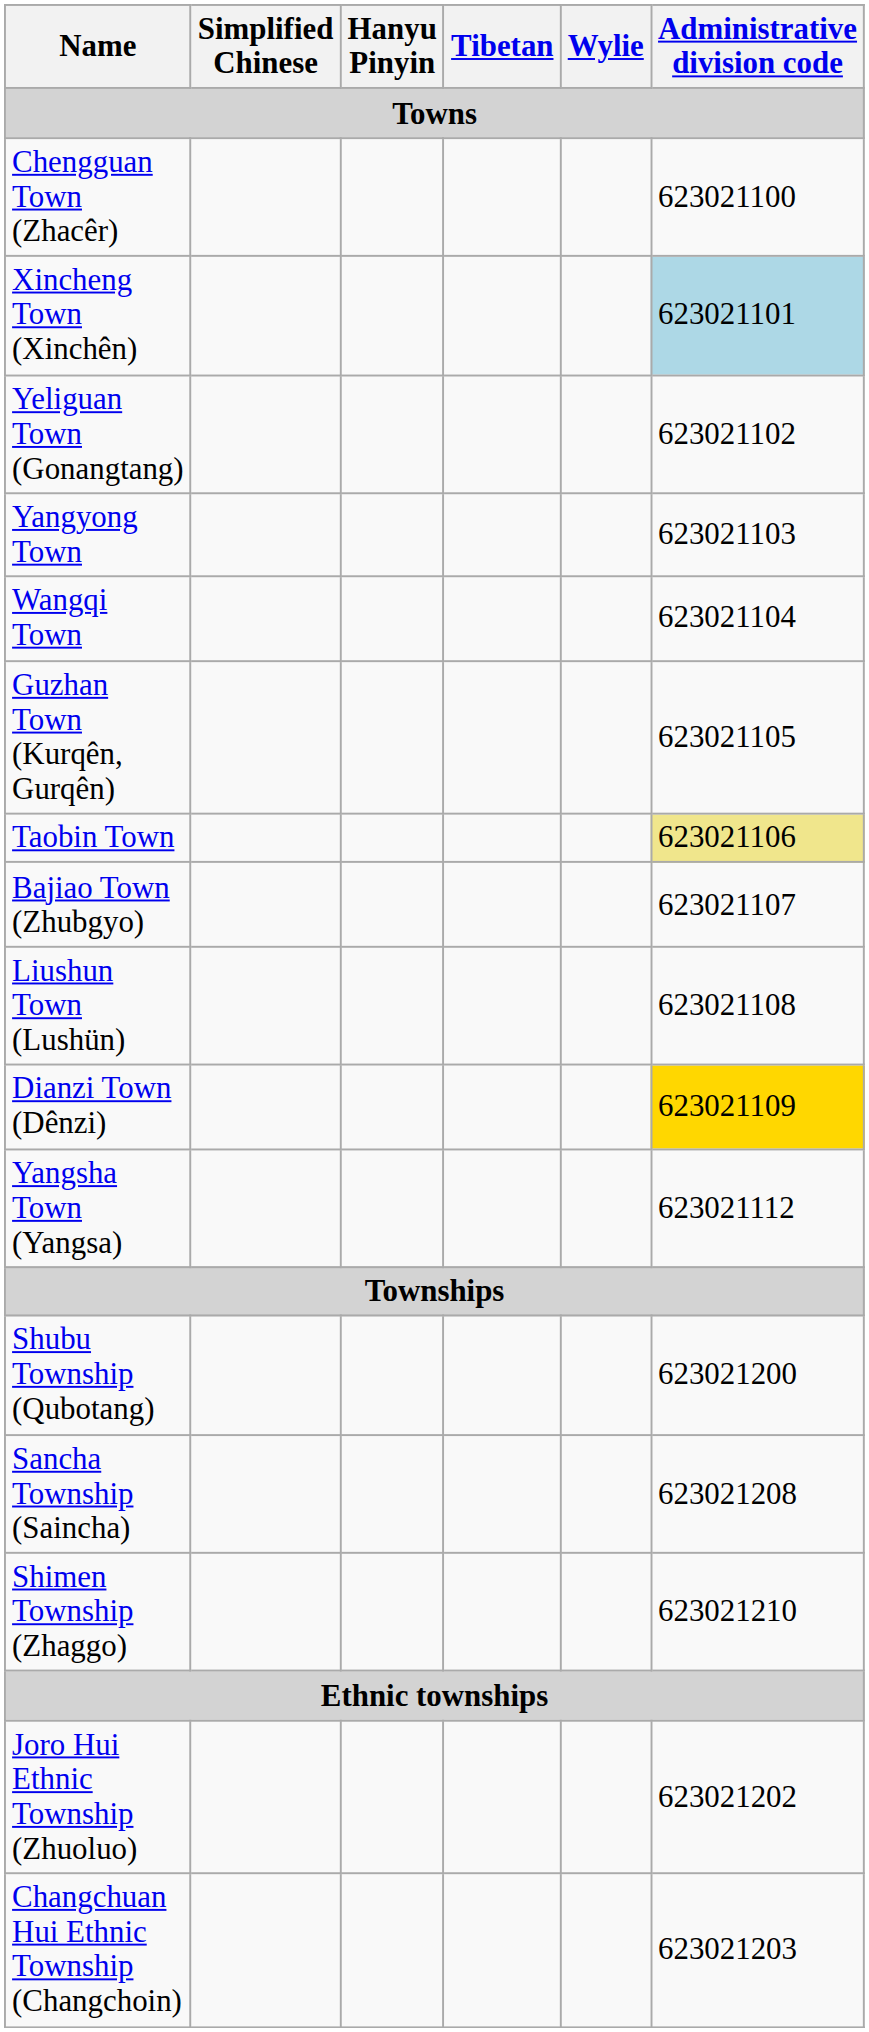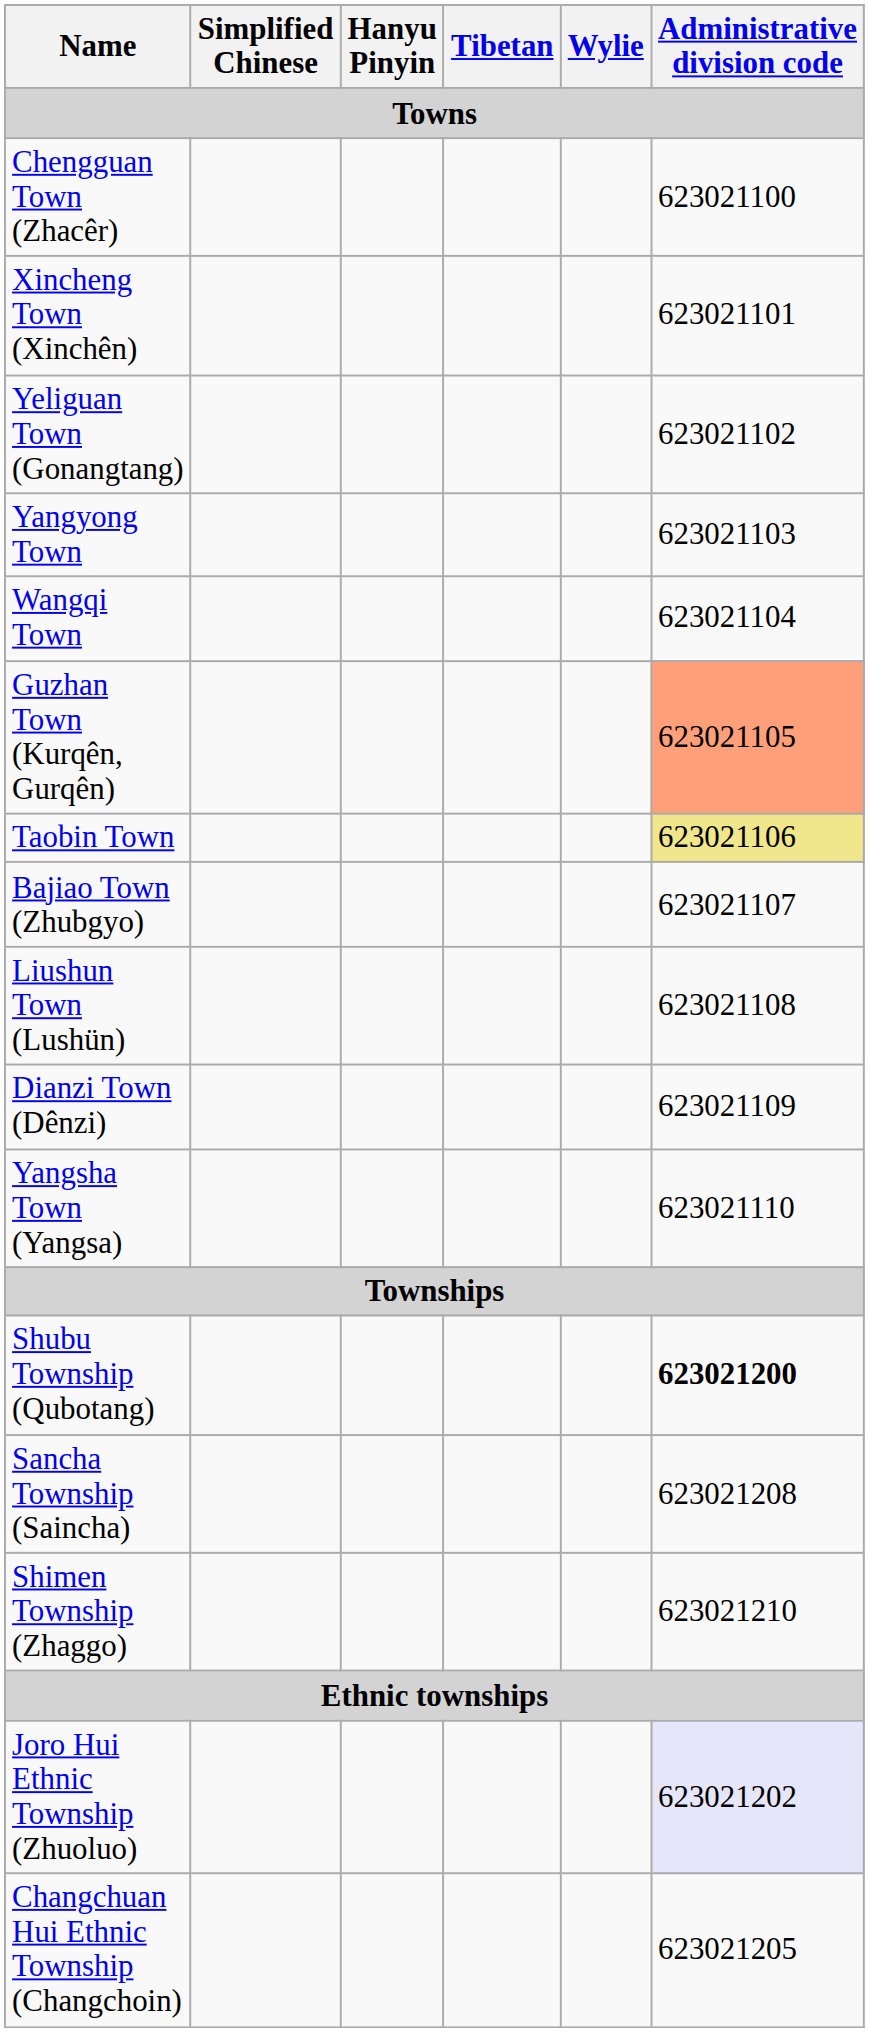Xincheng Town (Xinchên) | Administrative division code: lightblue background -> no background
Guzhan Town (Kurqên, Gurqên) | Administrative division code: no background -> lightsalmon background
Dianzi Town (Dênzi) | Administrative division code: gold background -> no background
Yangsha Town (Yangsa) | Administrative division code: 623021112 -> 623021110
Shubu Township (Qubotang) | Administrative division code: normal -> bold
Joro Hui Ethnic Township (Zhuoluo) | Administrative division code: no background -> lavender background
Changchuan Hui Ethnic Township (Changchoin) | Administrative division code: 623021203 -> 623021205
